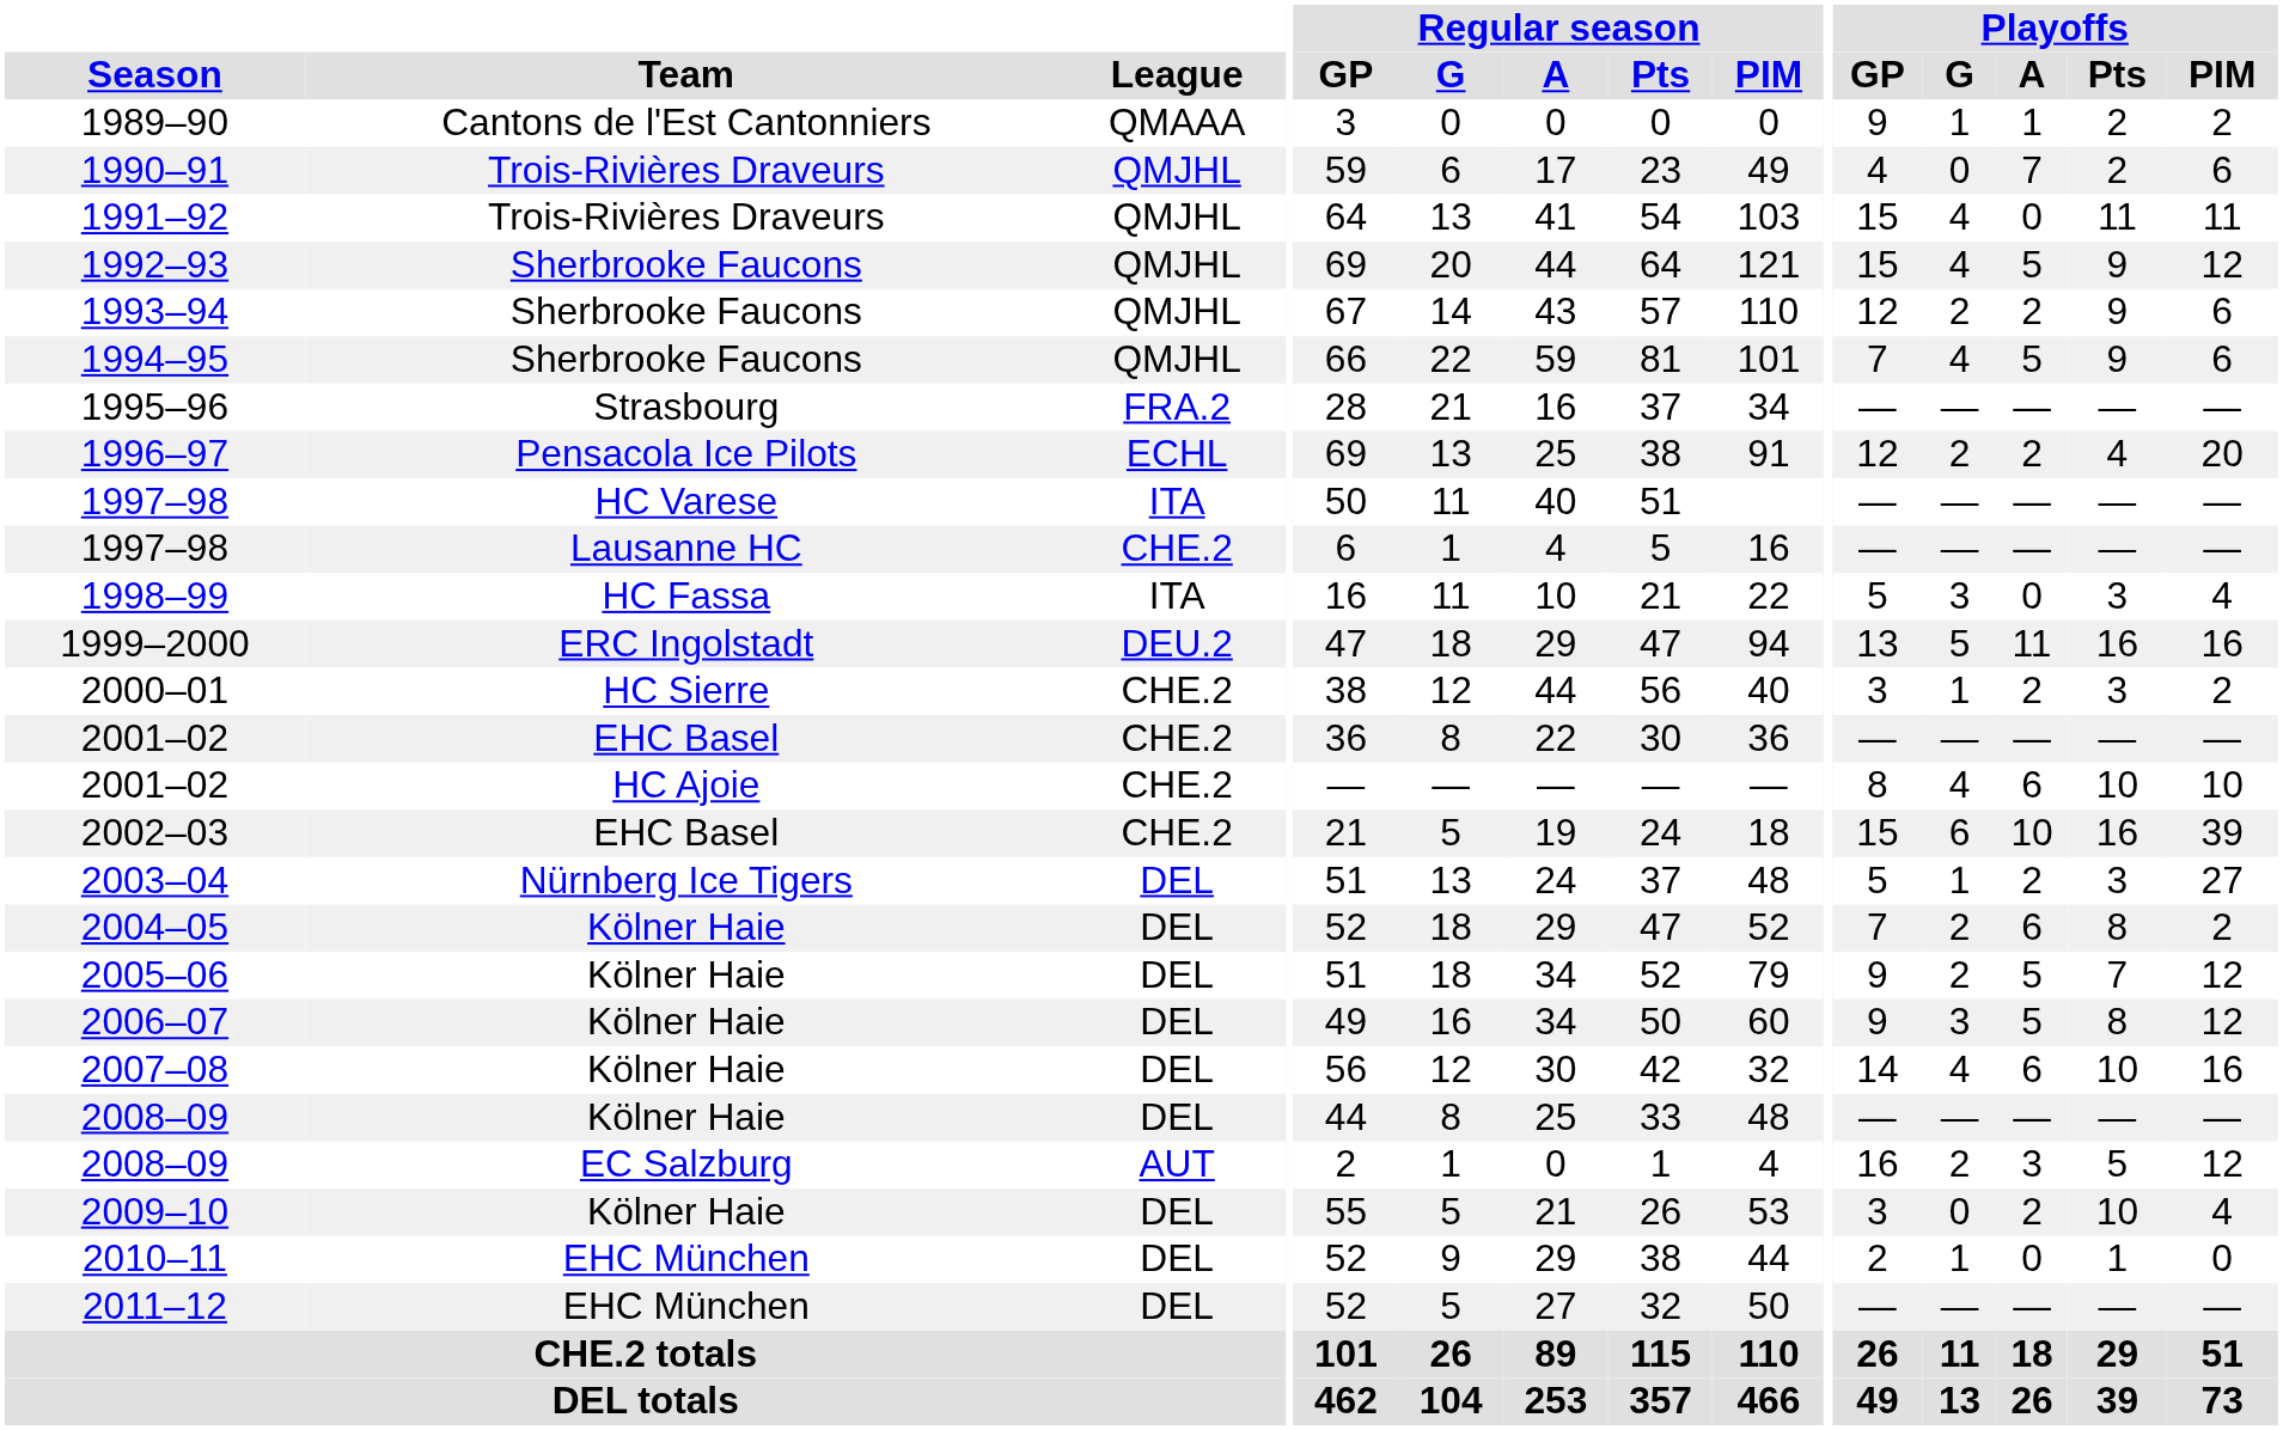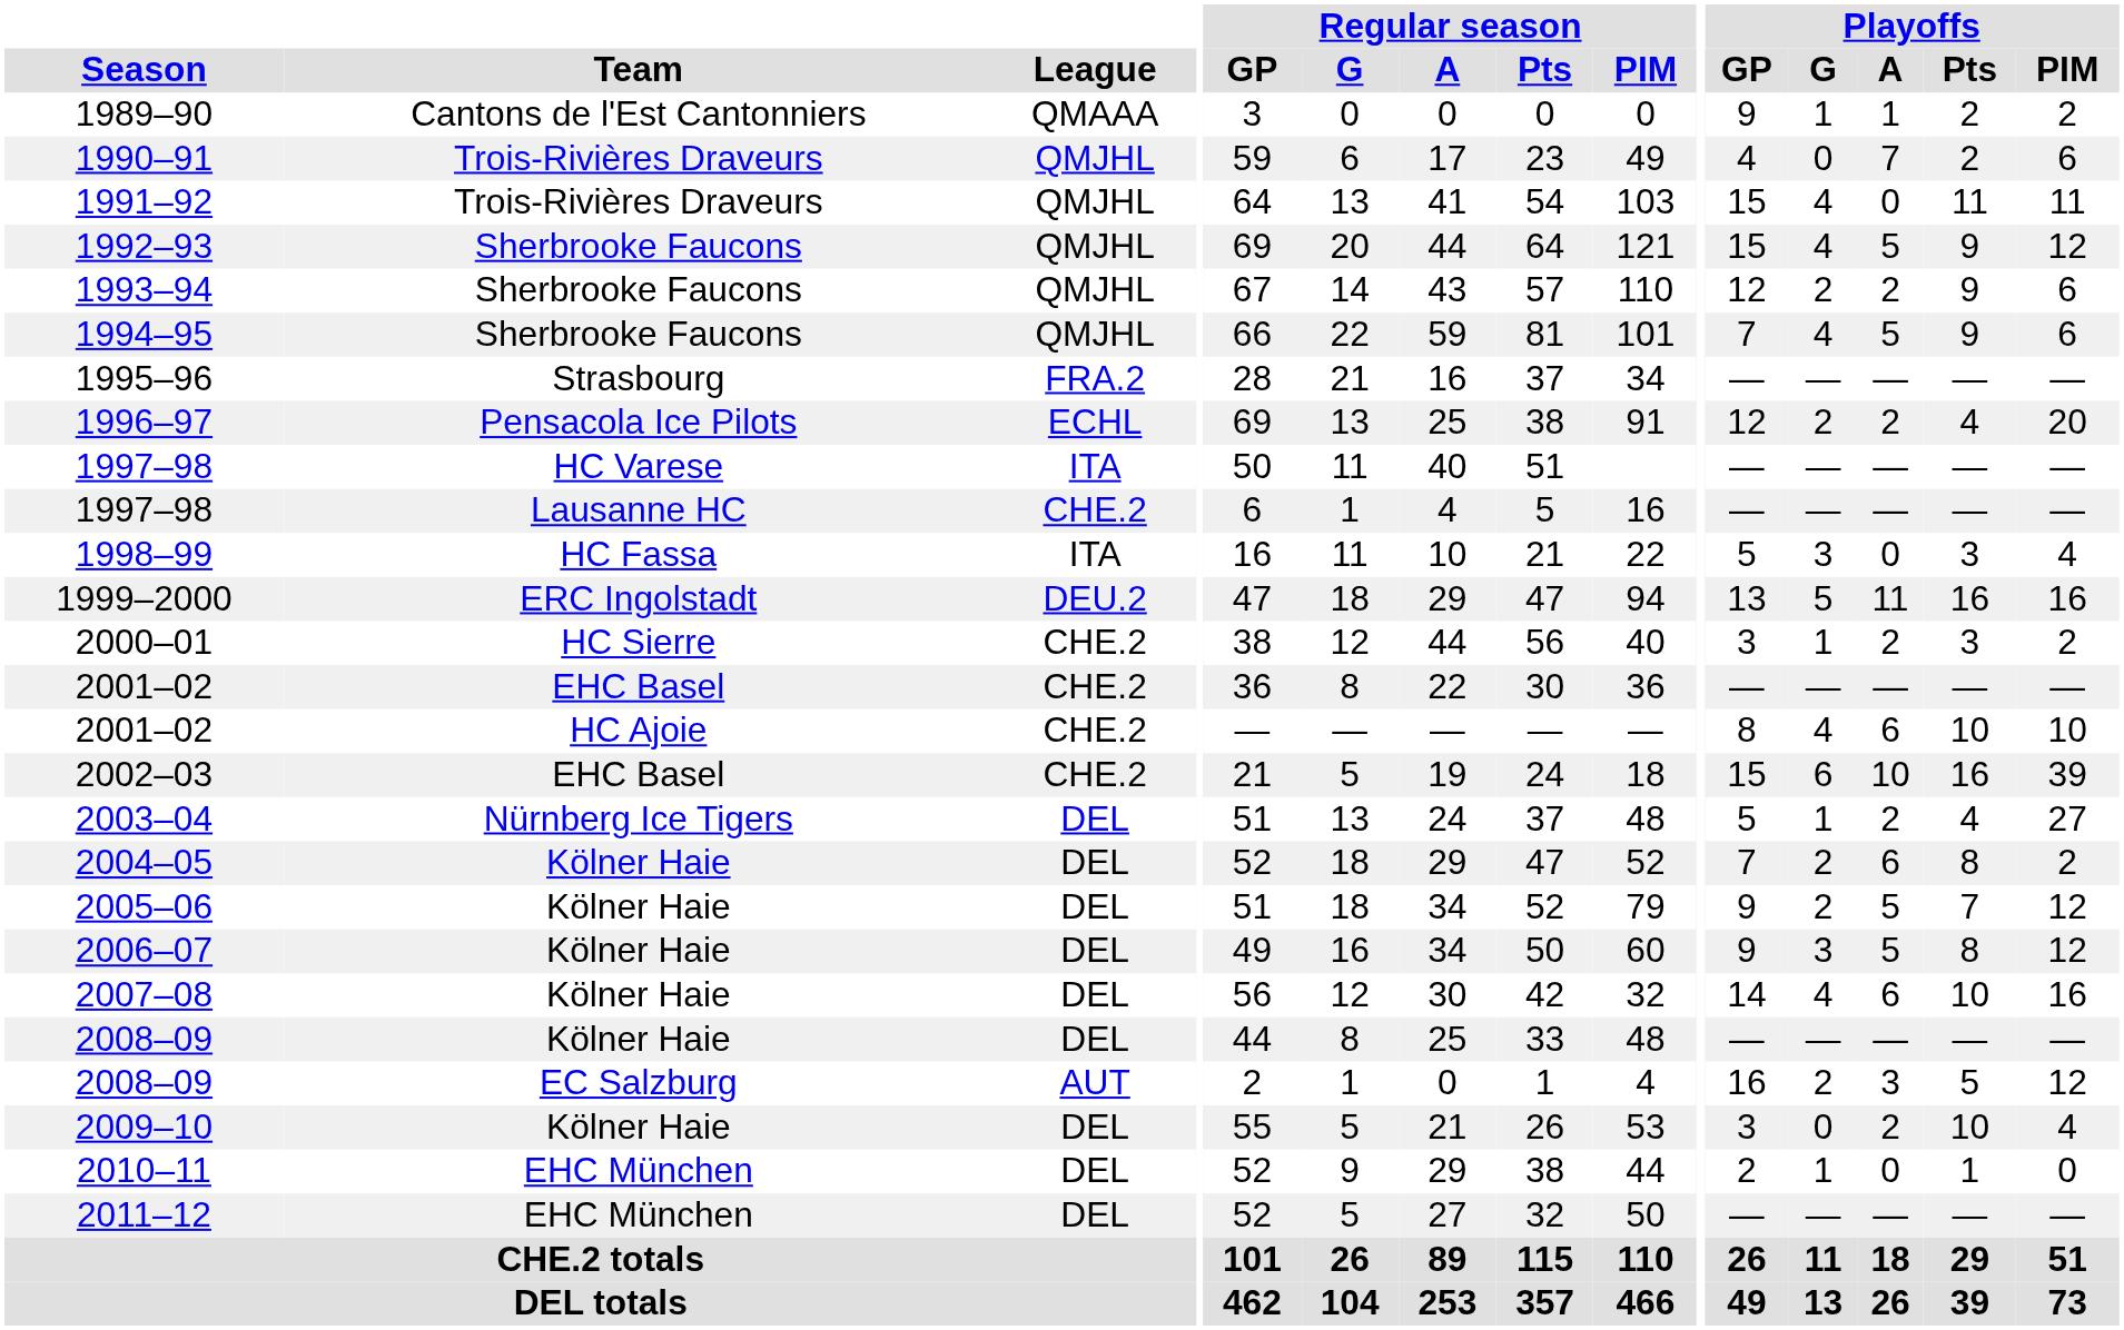2003–04 | Playoffs / Pts: 3 -> 4
